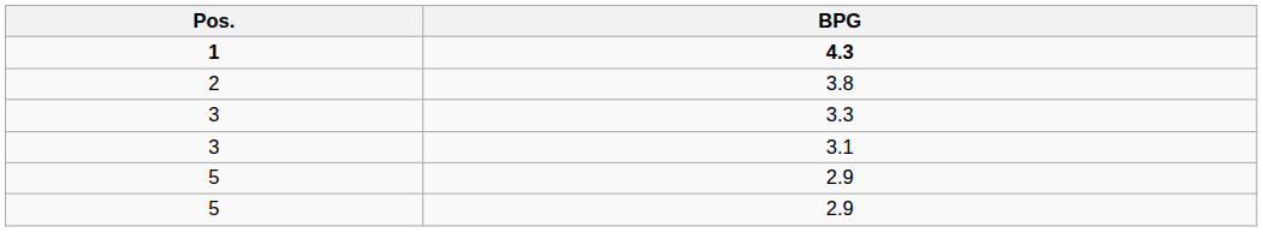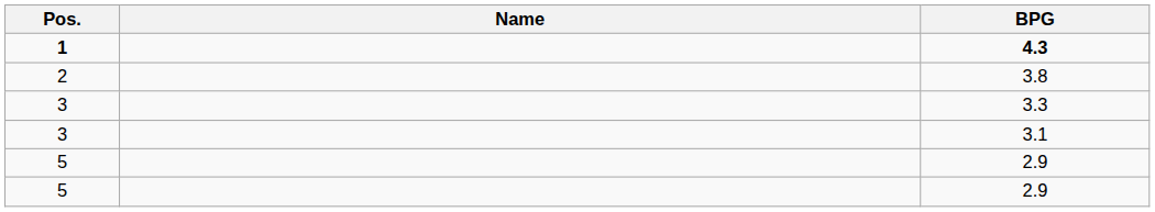+ column: Name
